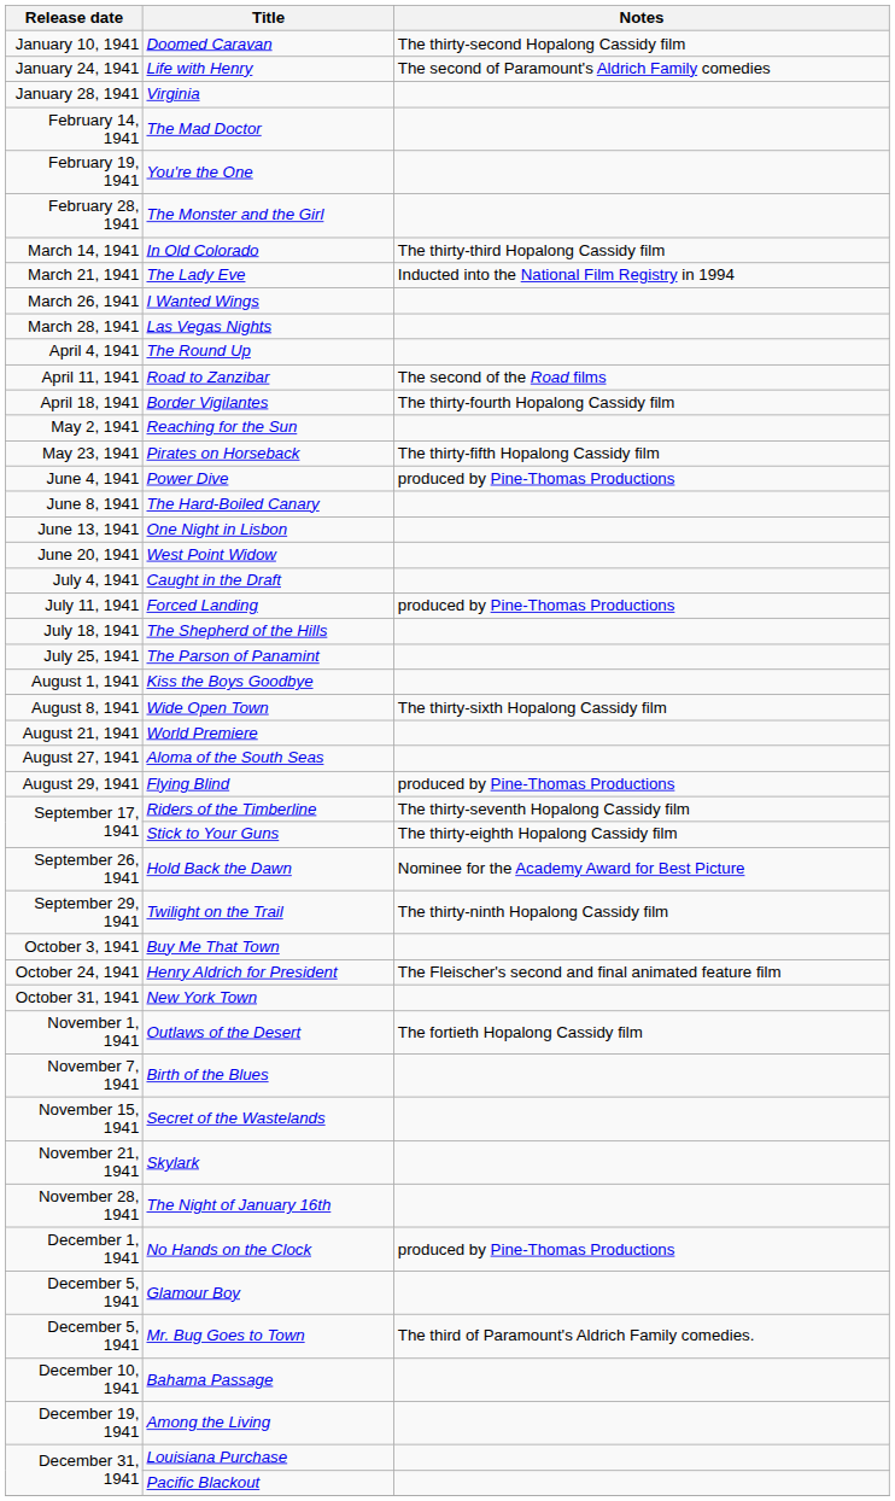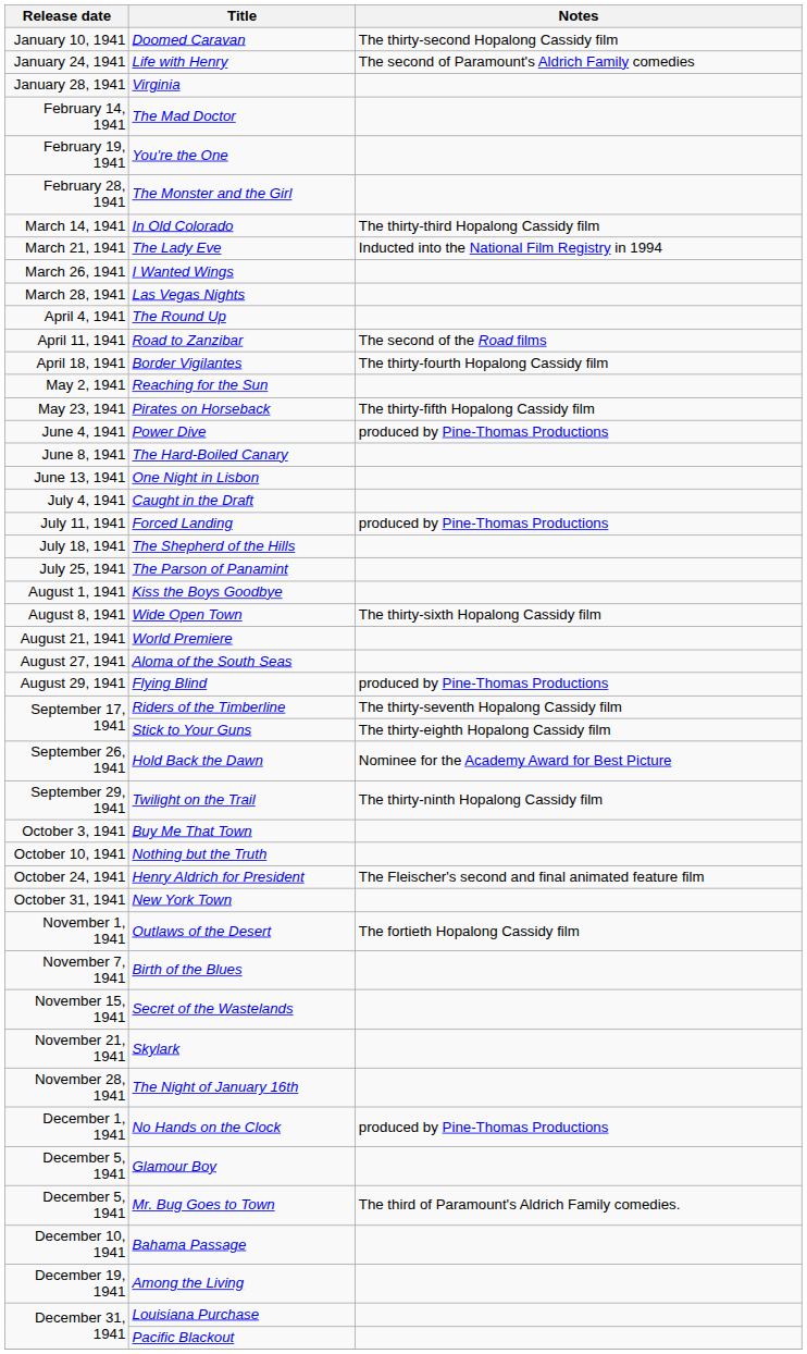- row: June 20, 1941 | West Point Widow
+ row: October 10, 1941 | Nothing but the Truth
